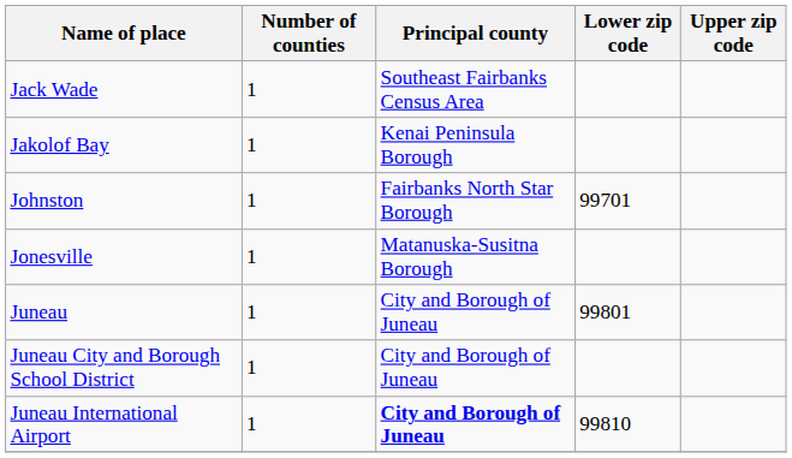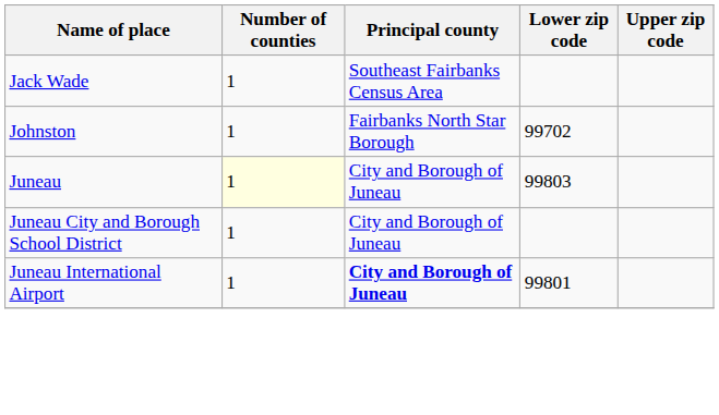- row: Jakolof Bay | 1 | Kenai Peninsula Borough
Johnston | Lower zip code: 99701 -> 99702
- row: Jonesville | 1 | Matanuska-Susitna Borough
Juneau | Number of counties: no background -> lightyellow background
Juneau | Lower zip code: 99801 -> 99803
Juneau International Airport | Lower zip code: 99810 -> 99801
